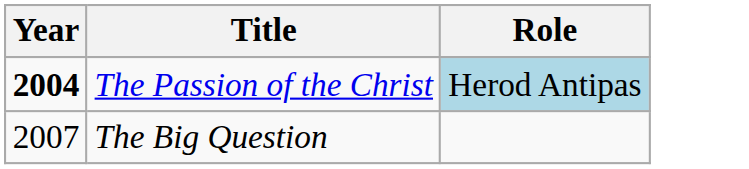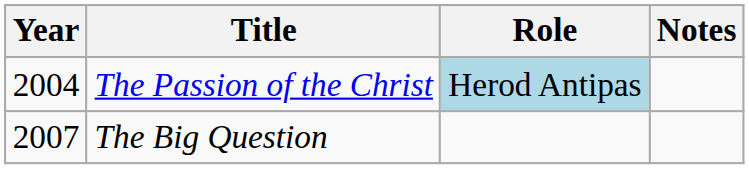+ column: Notes
The Passion of the Christ | Year: bold -> normal
